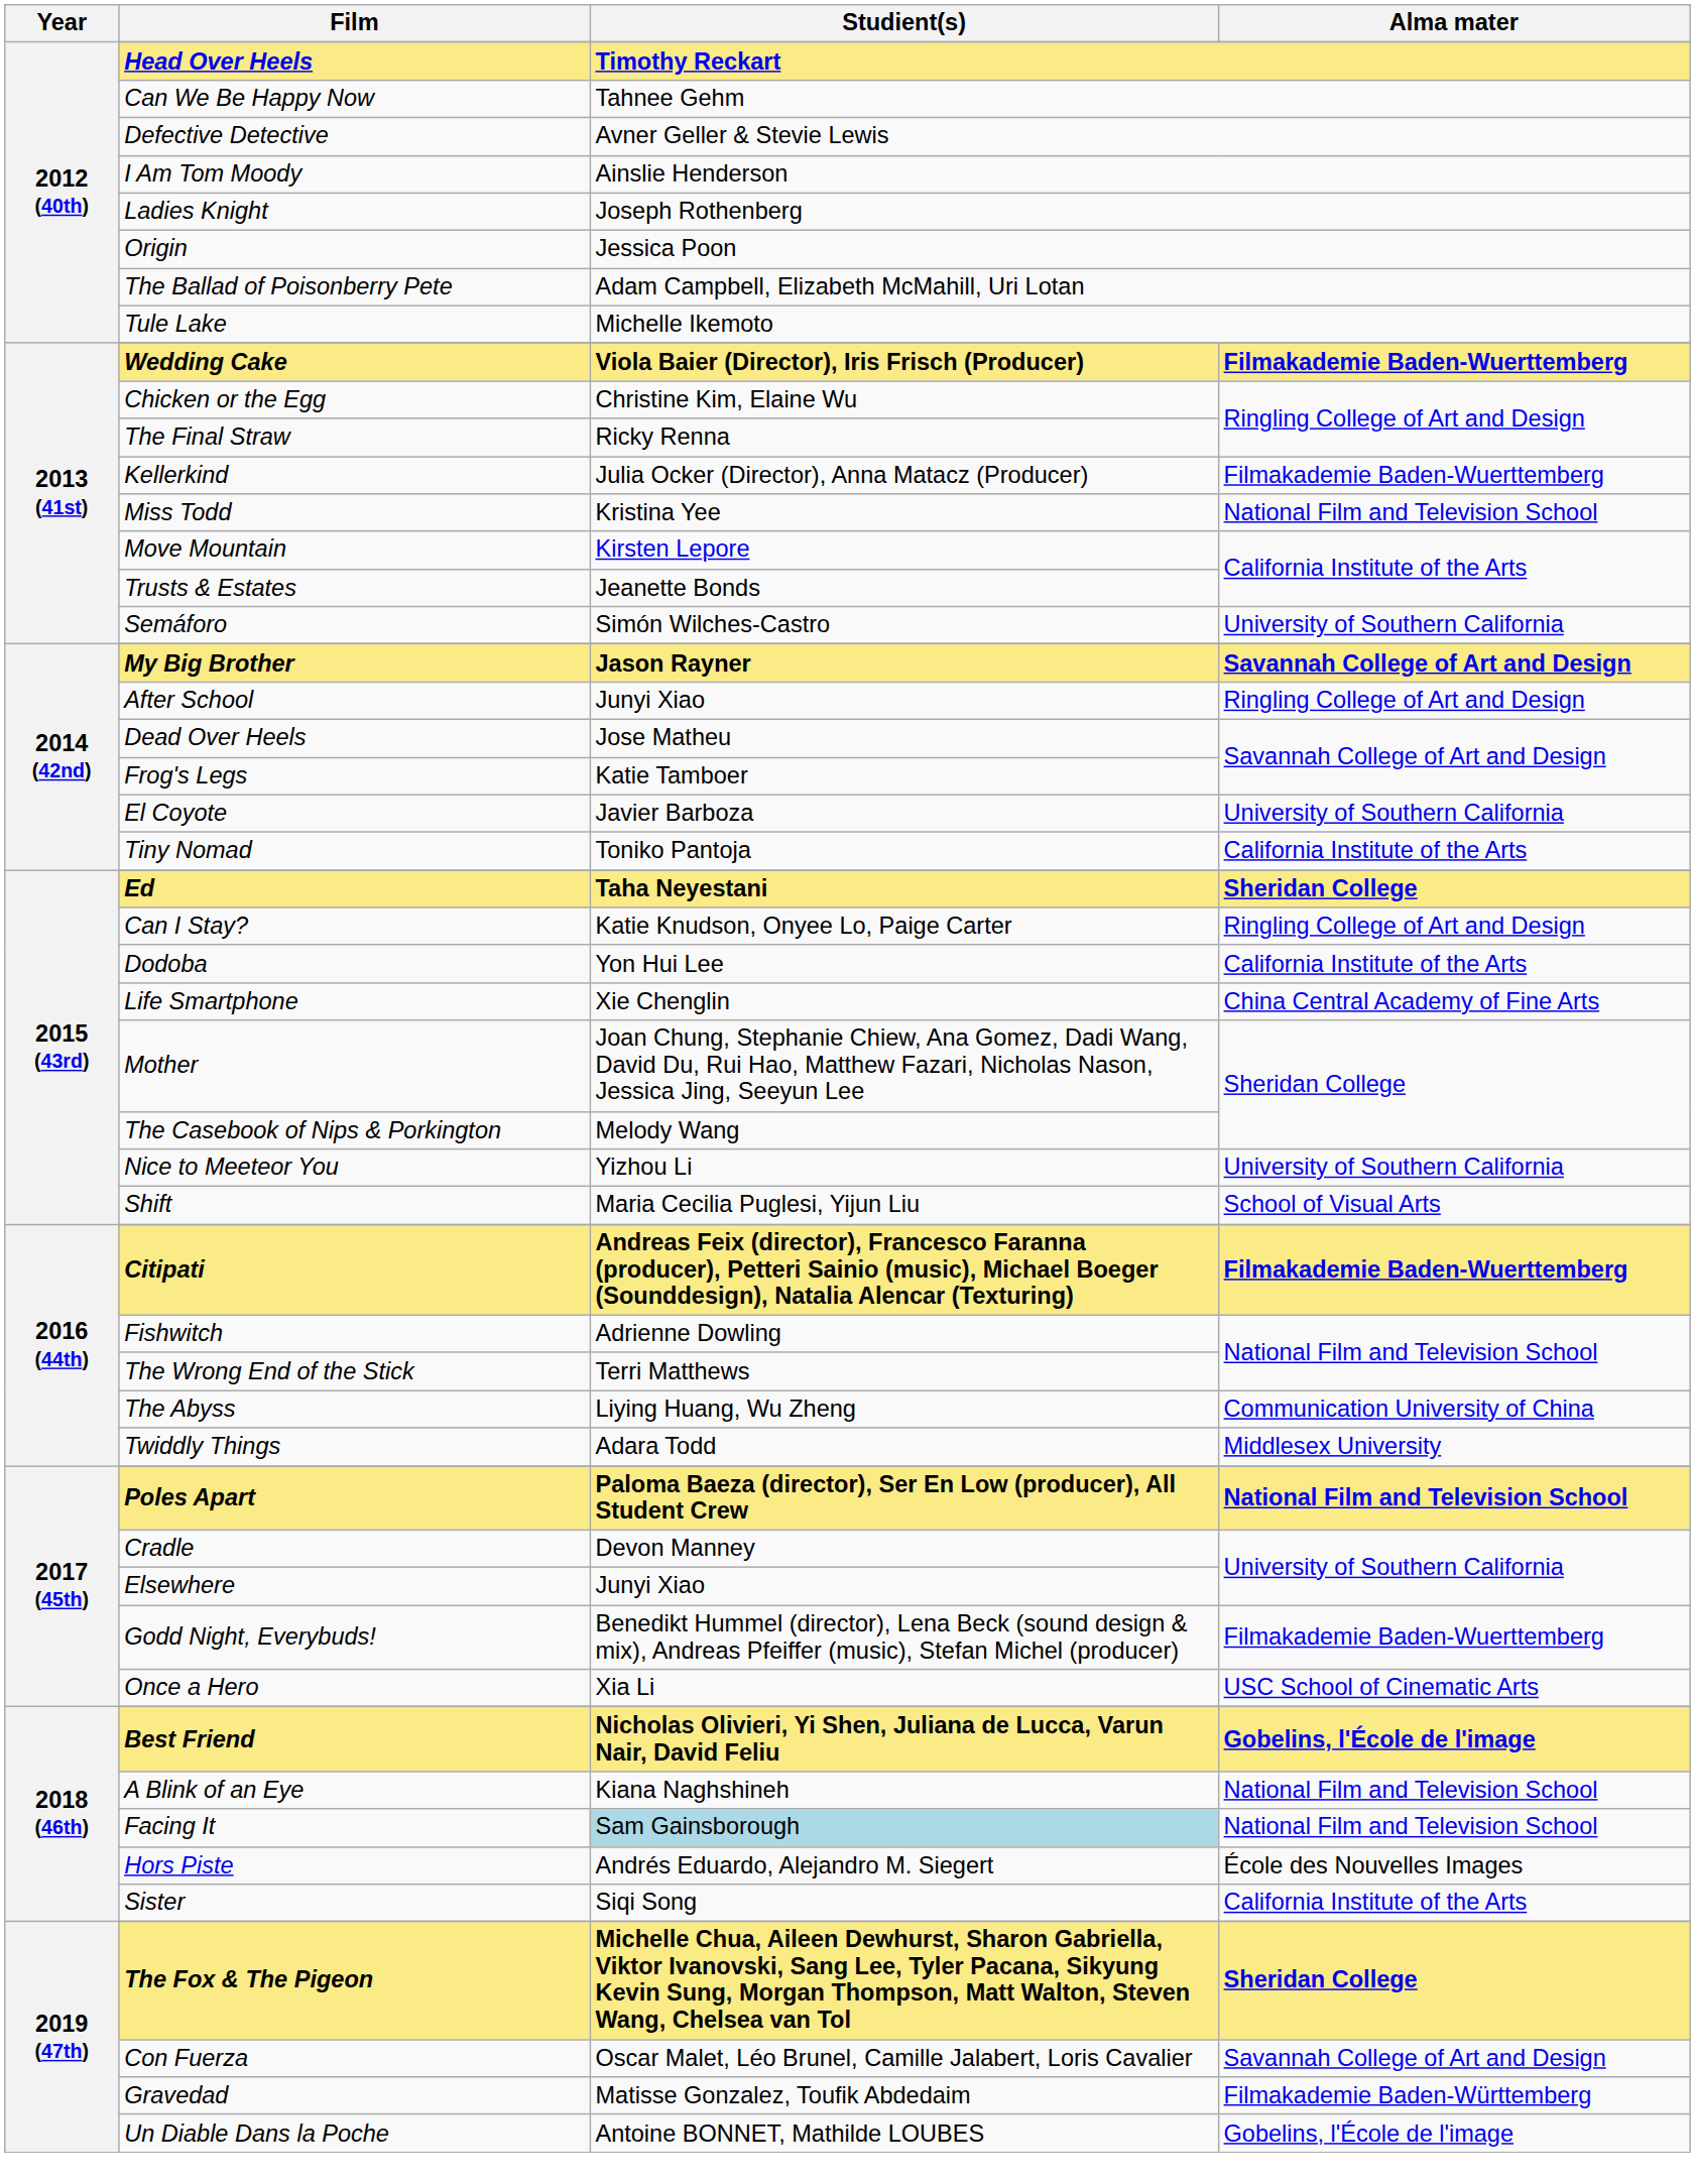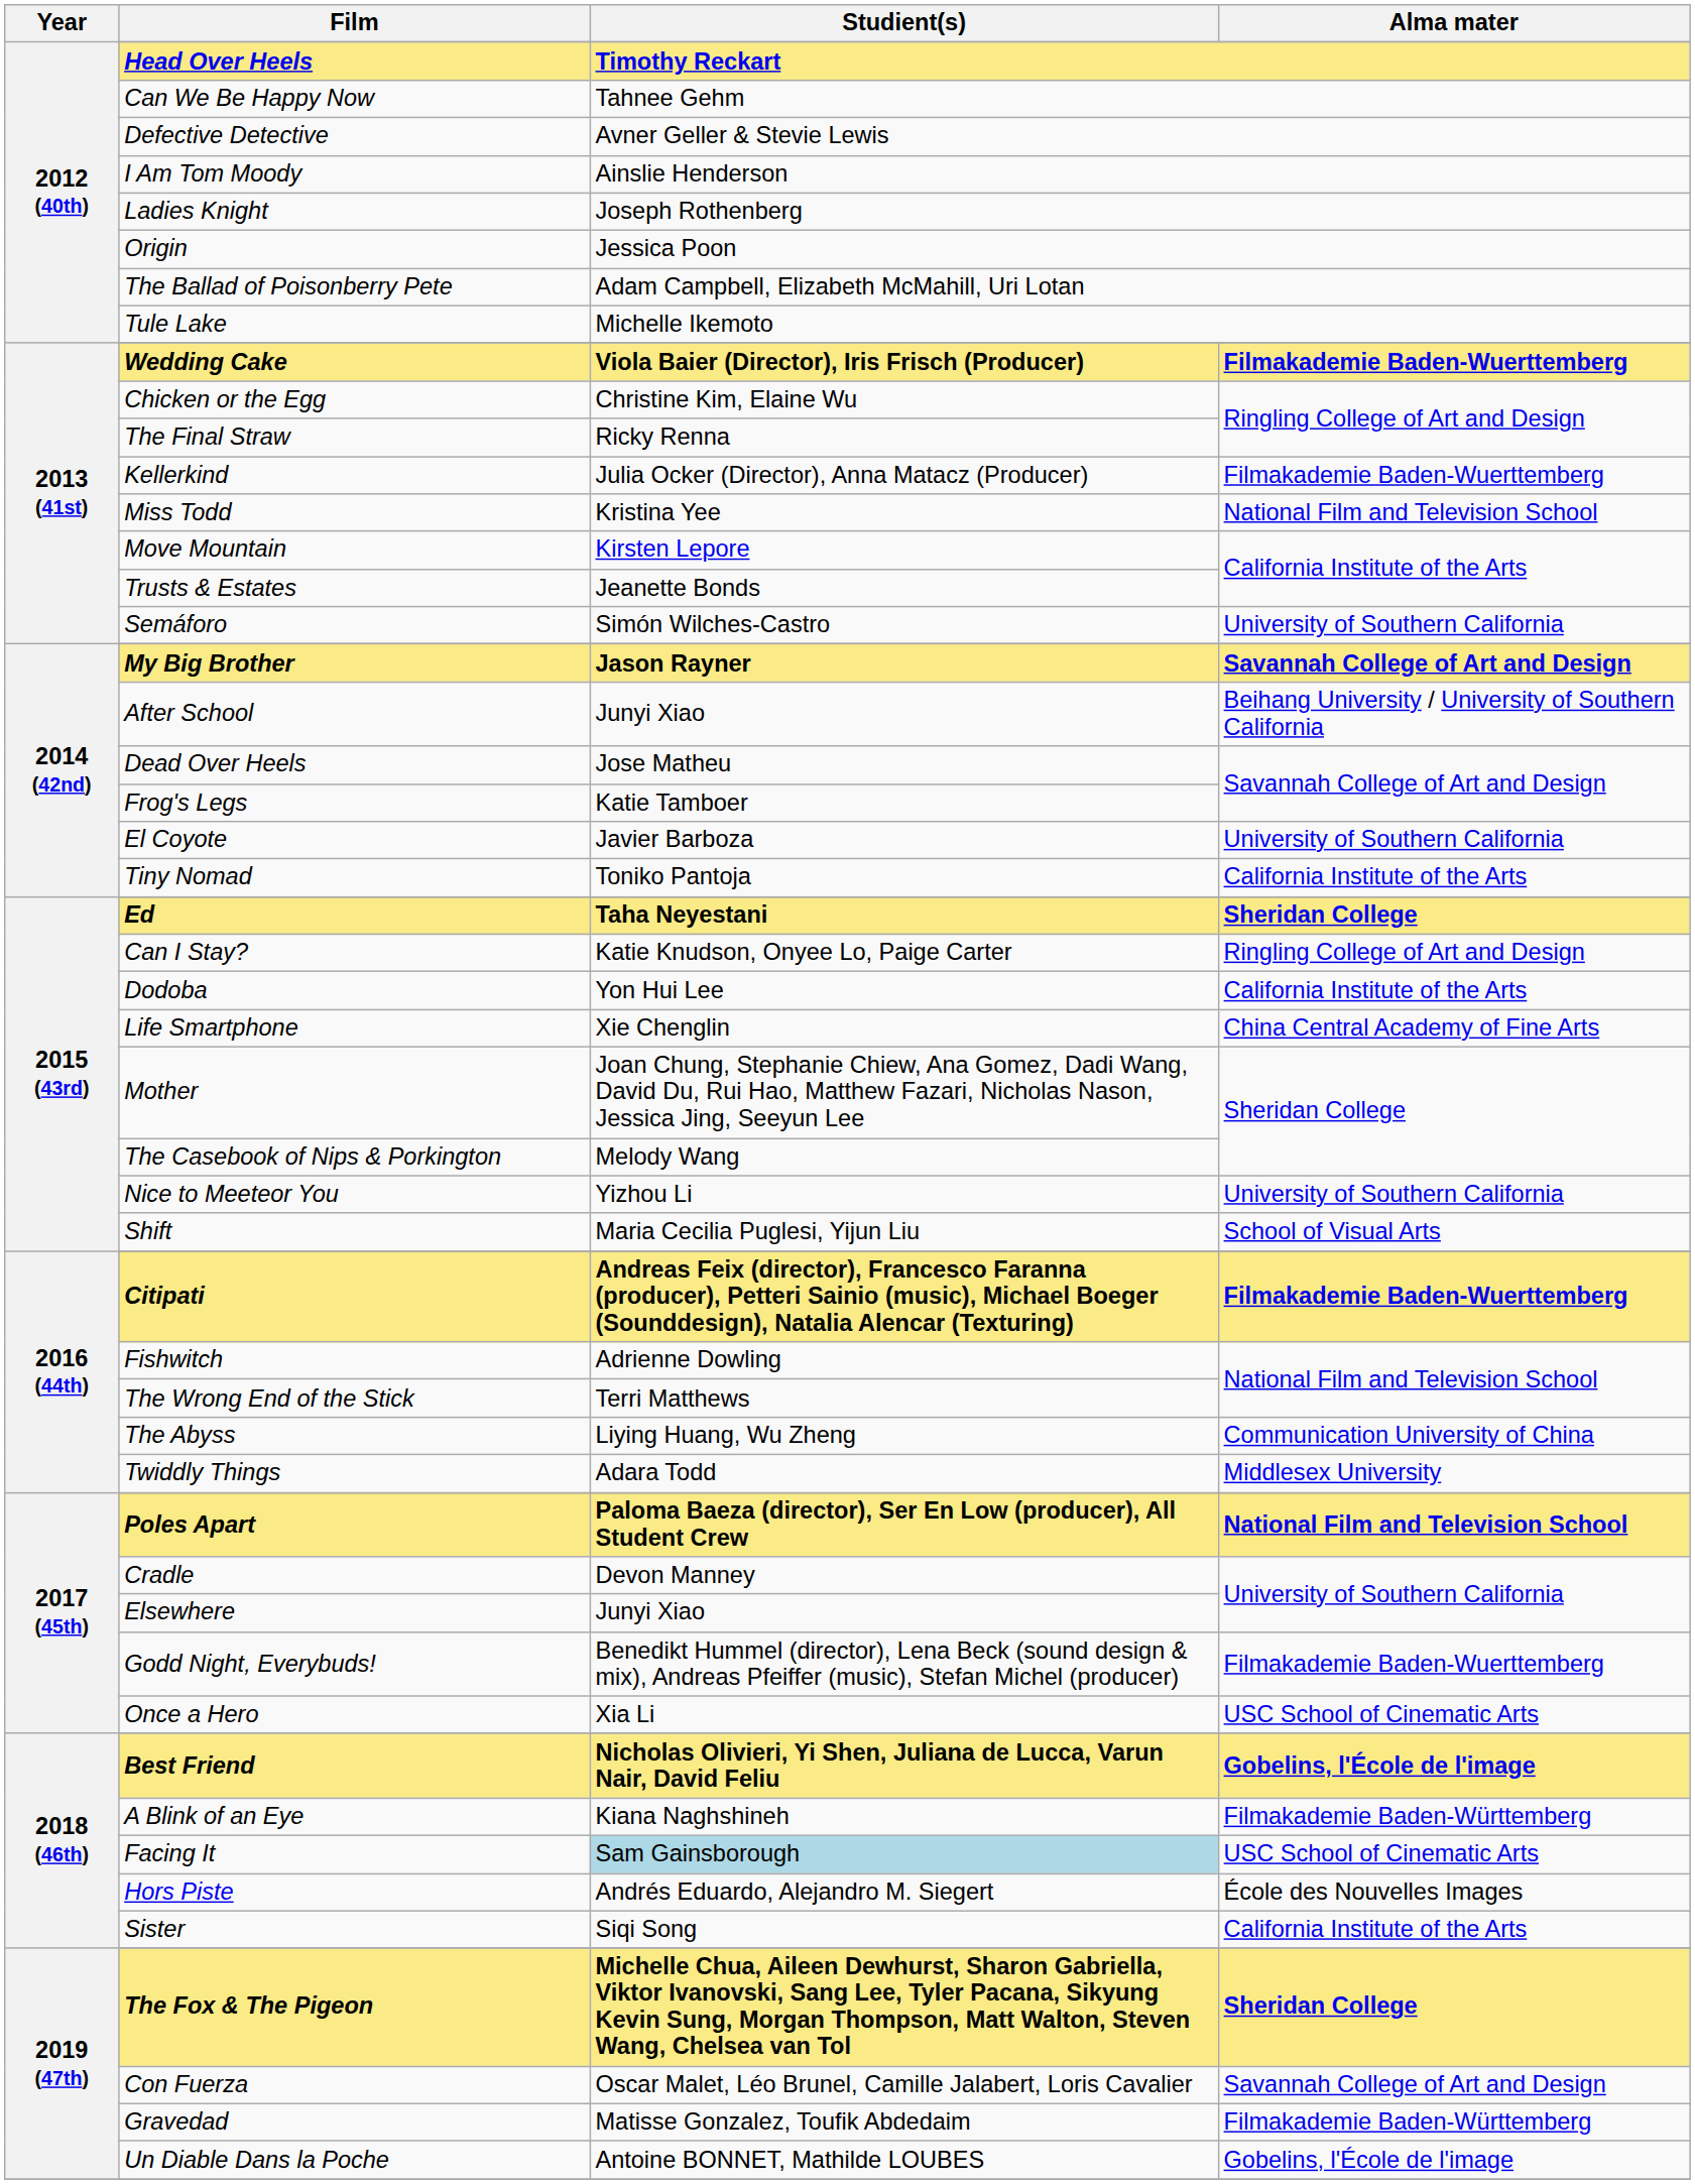After School | Alma mater: Ringling College of Art and Design -> Beihang University / University of Southern California
A Blink of an Eye | Alma mater: National Film and Television School -> Filmakademie Baden-Württemberg
Facing It | Alma mater: National Film and Television School -> USC School of Cinematic Arts
